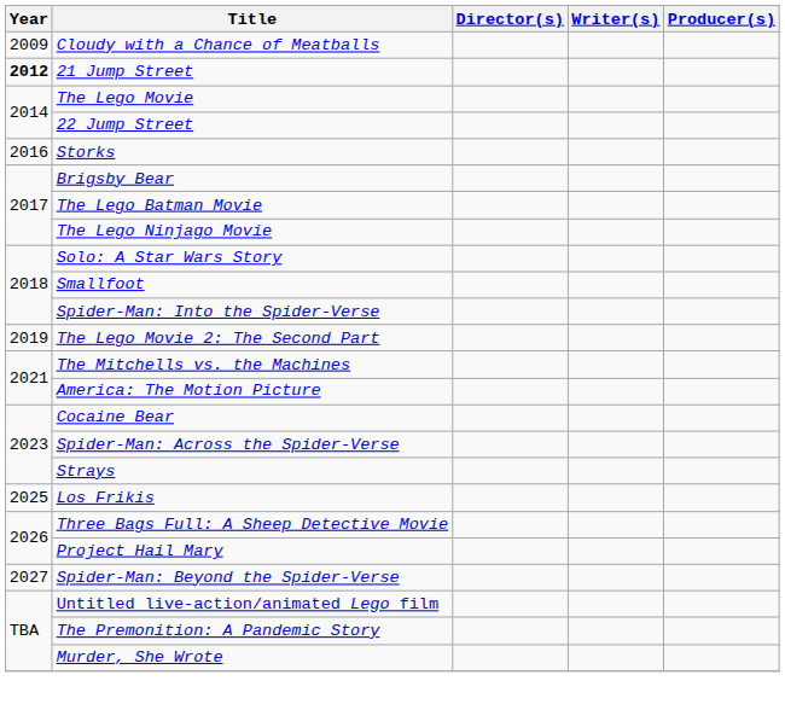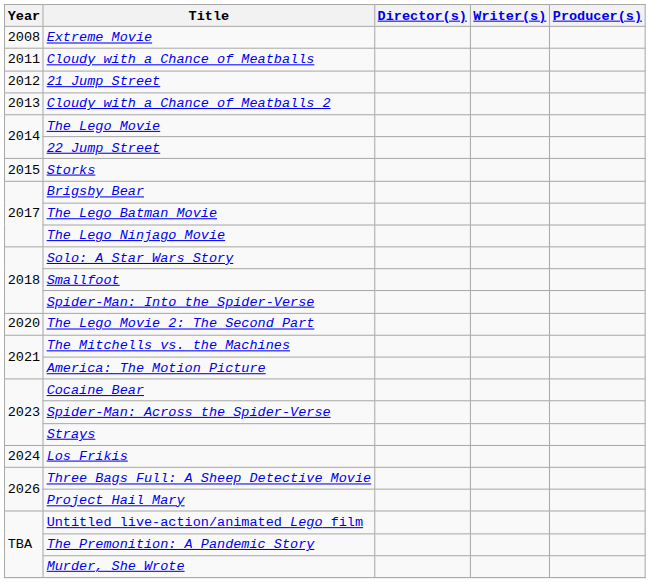+ row: 2008 | Extreme Movie
Cloudy with a Chance of Meatballs | Year: 2009 -> 2011
21 Jump Street | Year: bold -> normal
+ row: 2013 | Cloudy with a Chance of Meatballs 2
Storks | Year: 2016 -> 2015
The Lego Movie 2: The Second Part | Year: 2019 -> 2020
Los Frikis | Year: 2025 -> 2024
- row: 2027 | Spider-Man: Beyond the Spider-Verse
